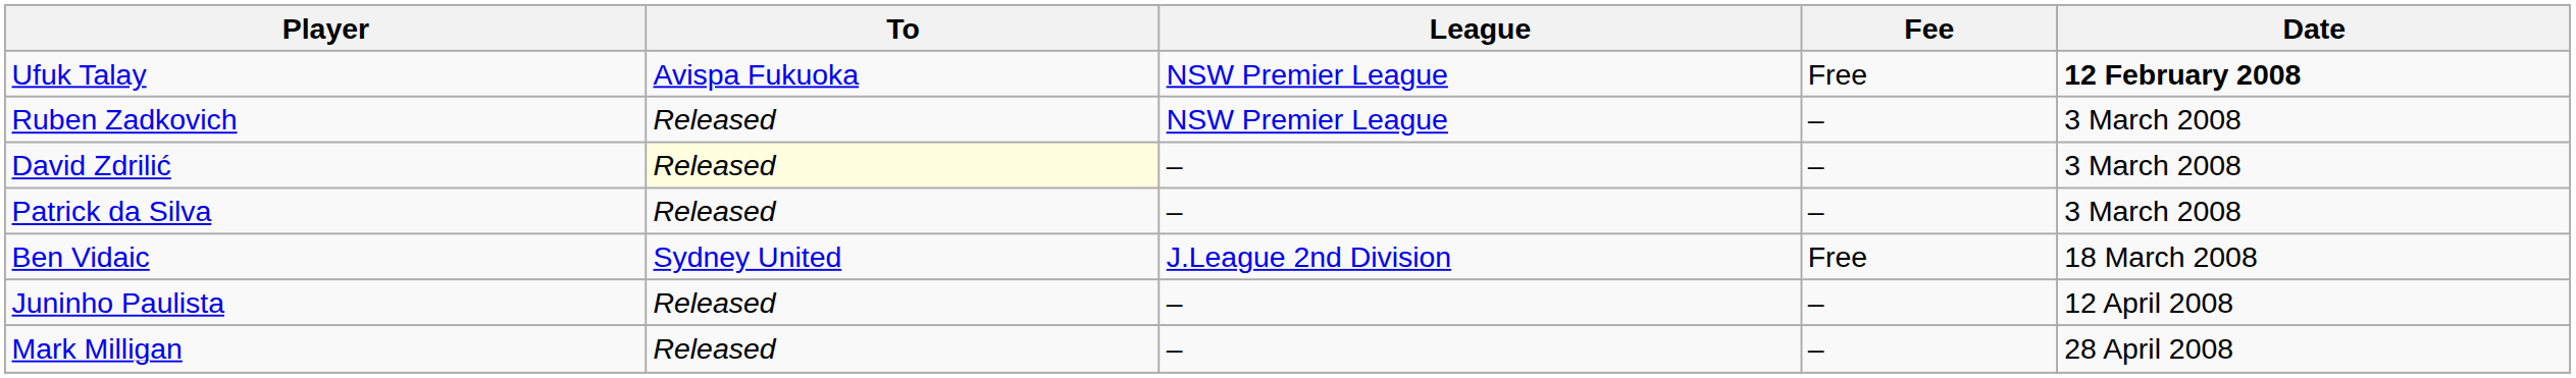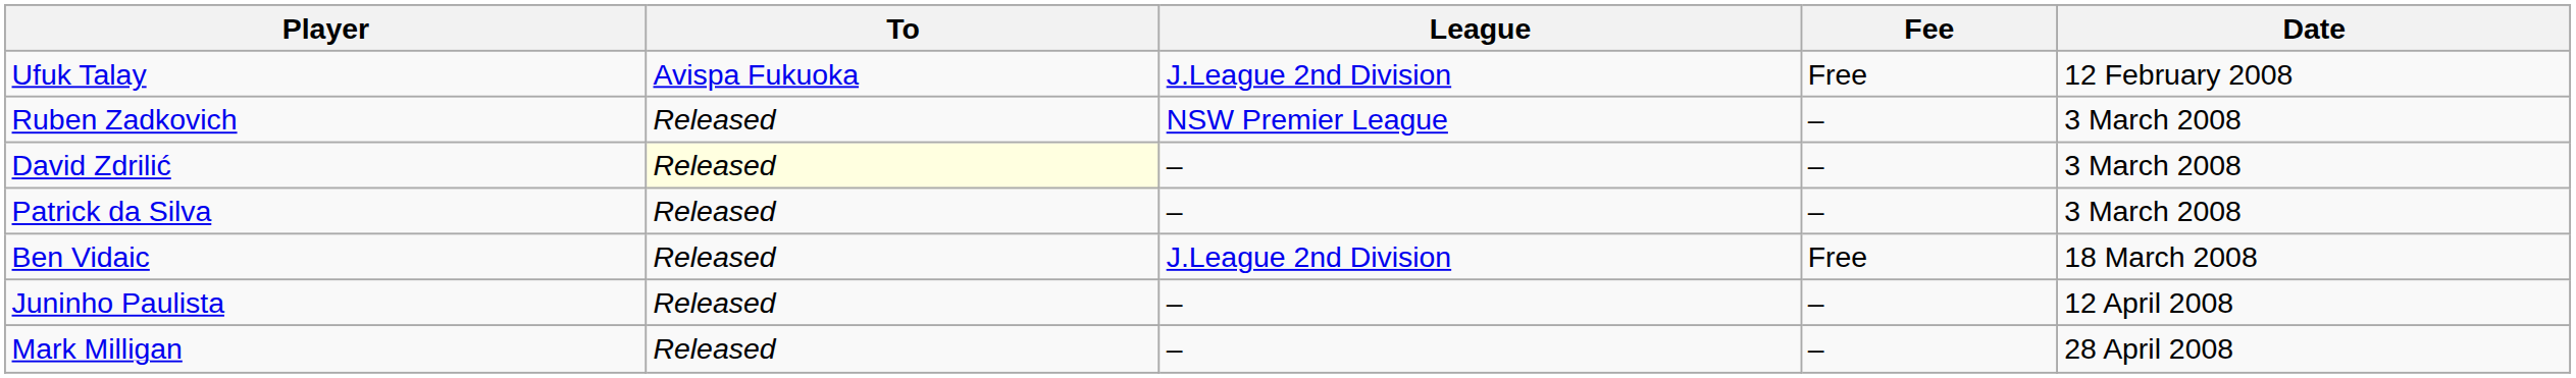Ufuk Talay | League: NSW Premier League -> J.League 2nd Division
Ufuk Talay | Date: bold -> normal
Ben Vidaic | To: Sydney United -> Released
